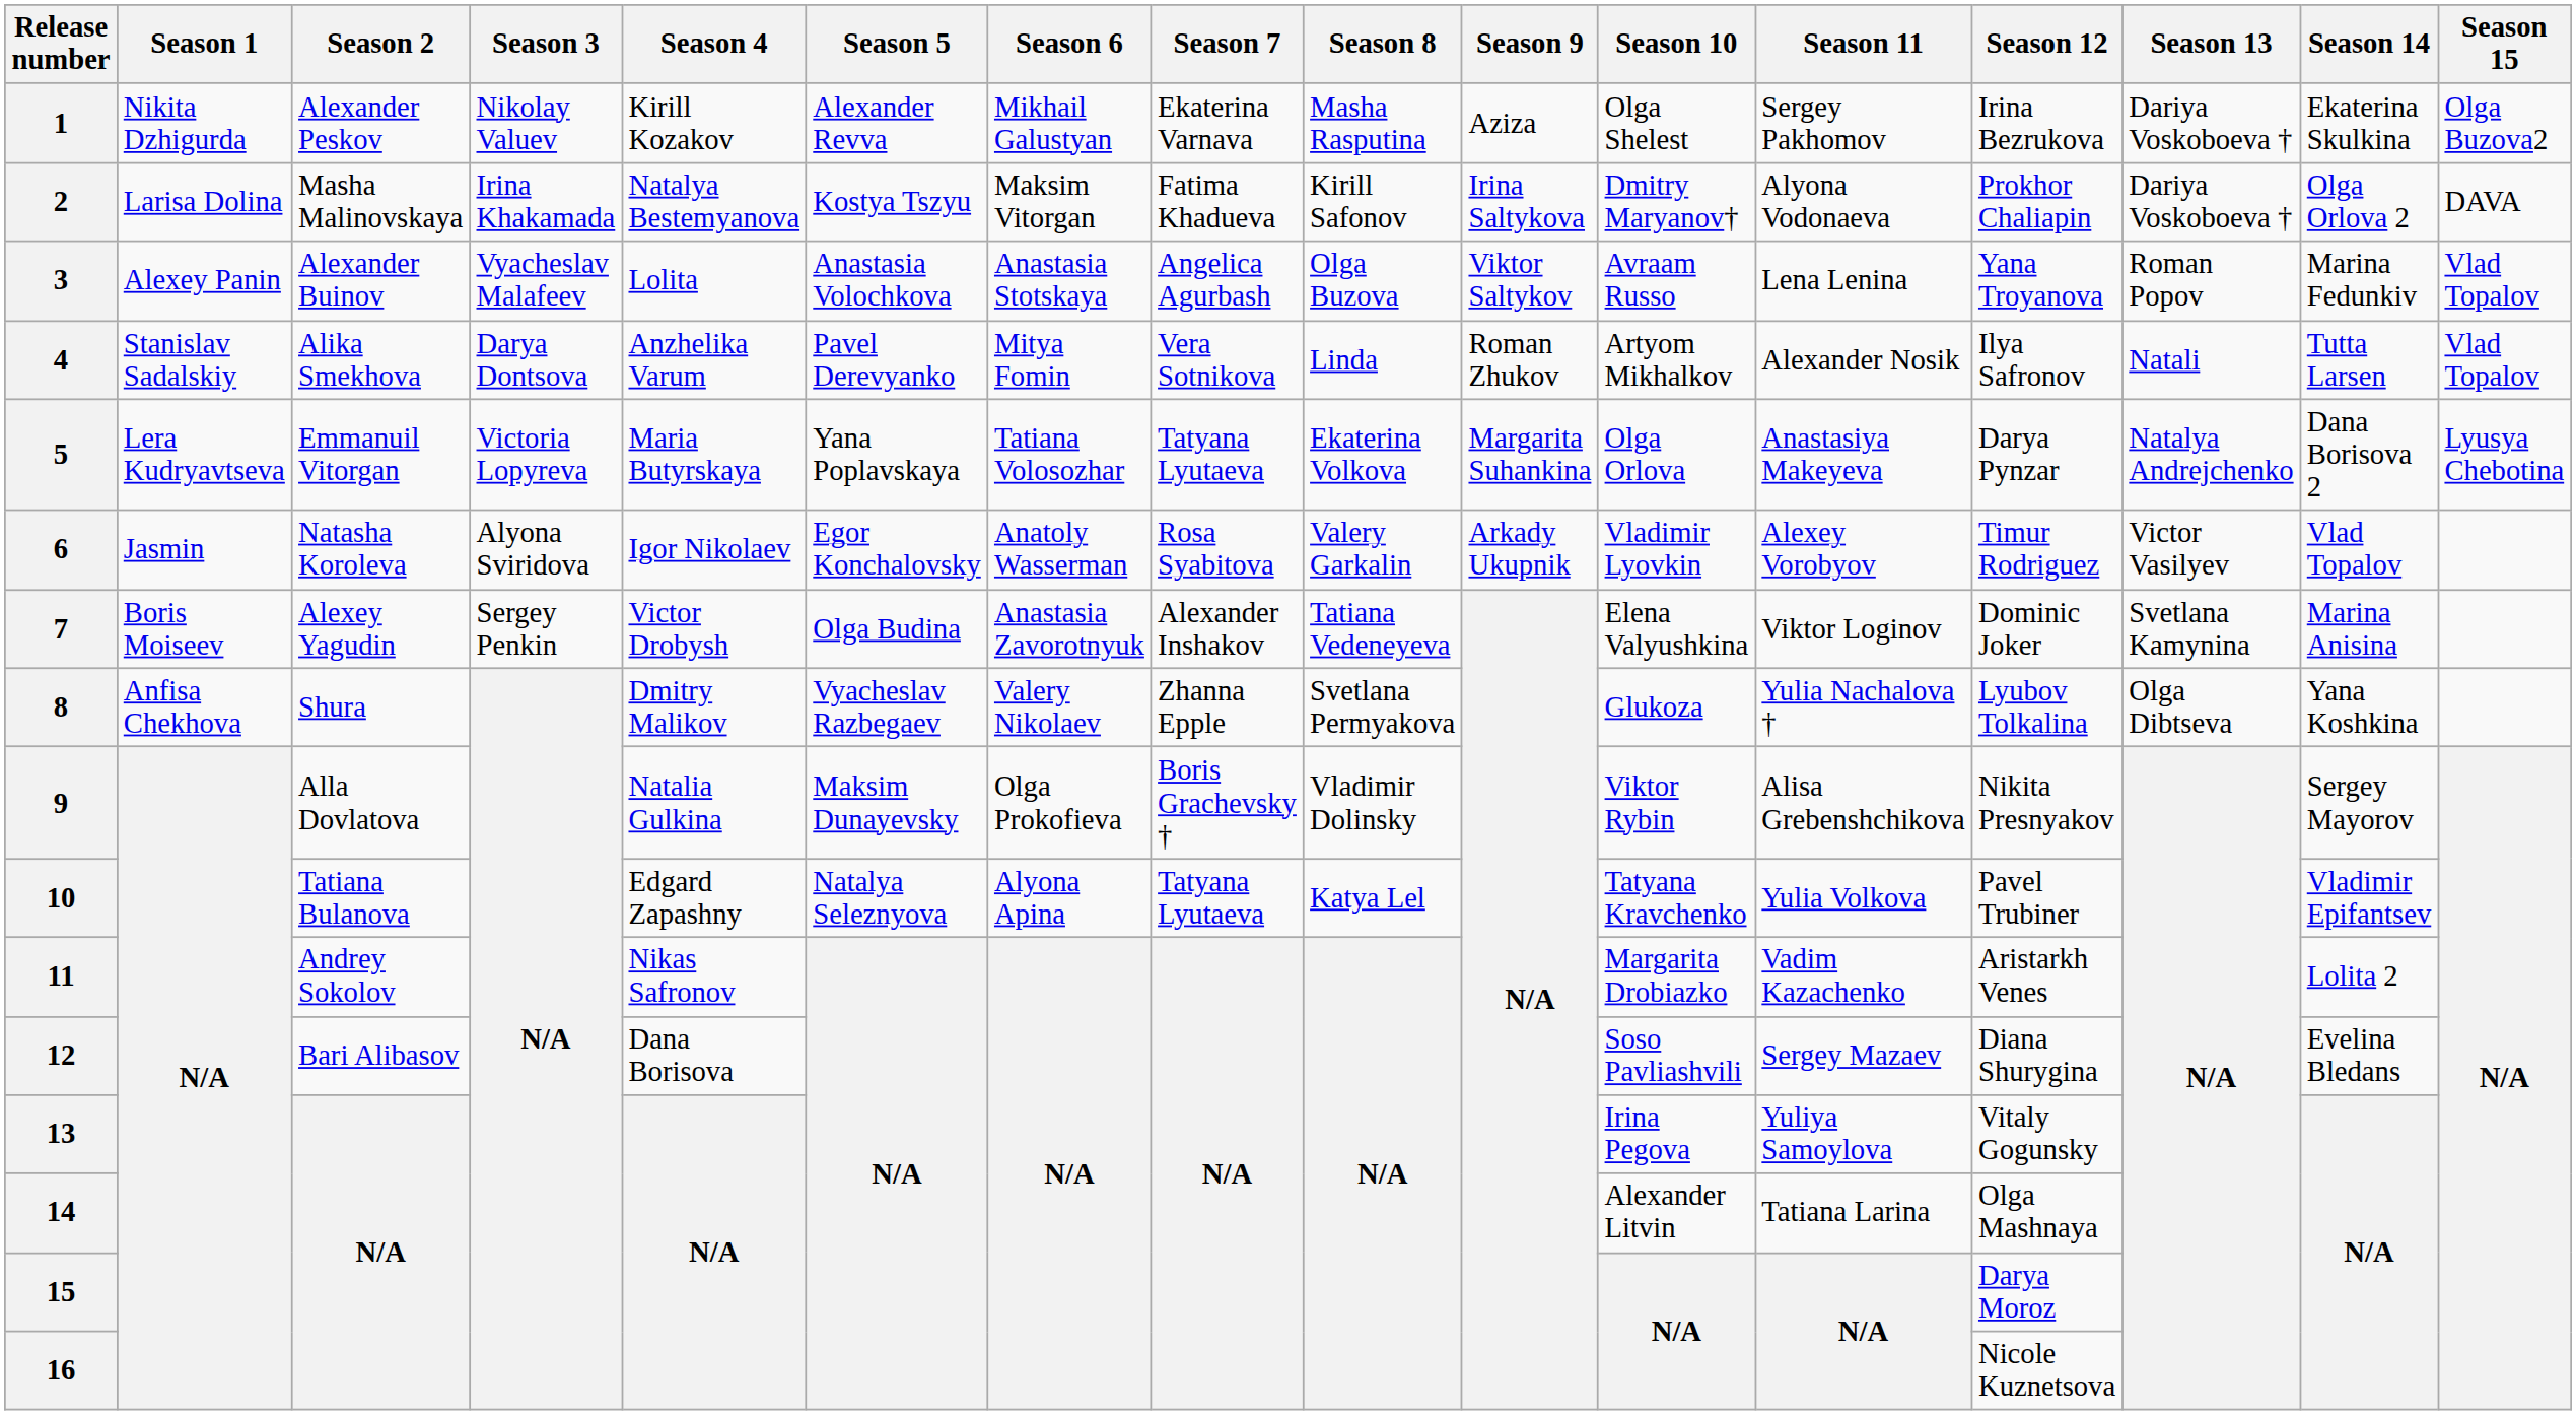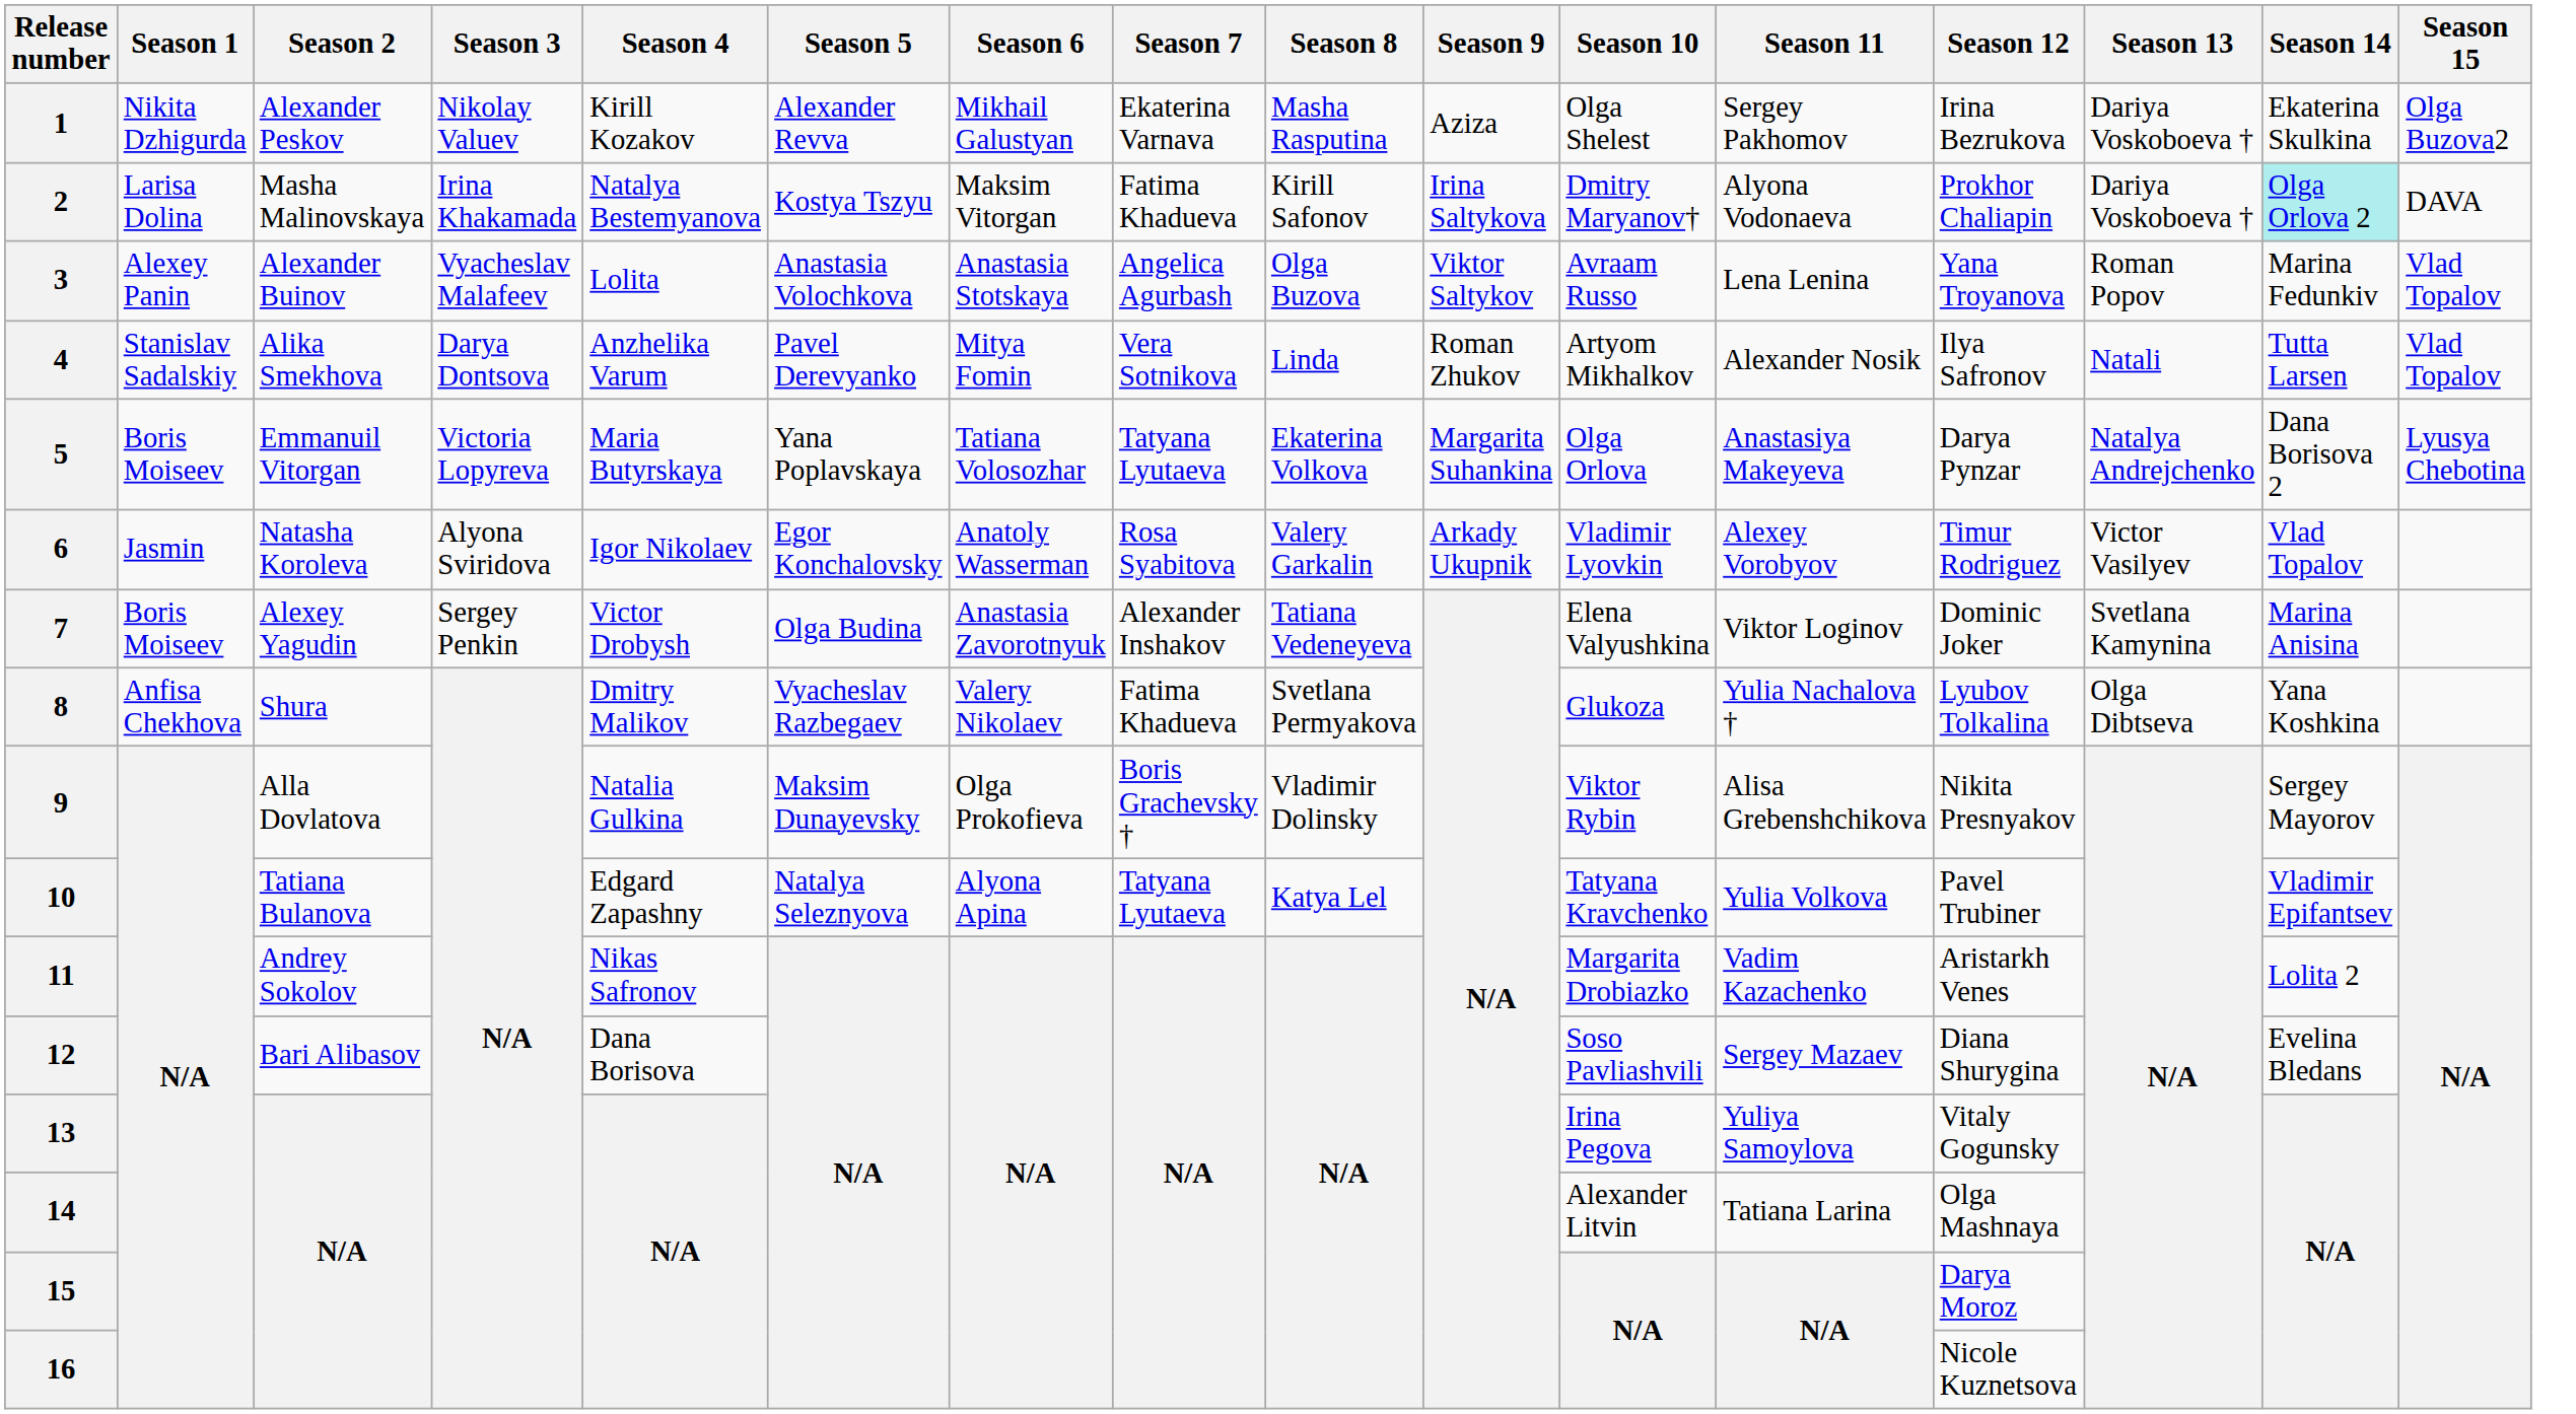2 | Season 14: no background -> paleturquoise background
5 | Season 1: Lera Kudryavtseva -> Boris Moiseev
8 | Season 7: Zhanna Epple -> Fatima Khadueva
